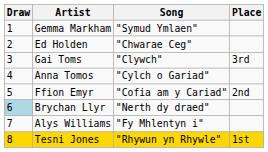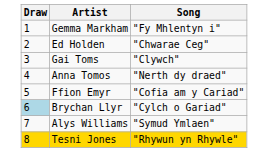- column: Place | 3rd | 2nd | 1st
Gemma Markham | Song: "Symud Ymlaen" -> "Fy Mhlentyn i"
Anna Tomos | Song: "Cylch o Gariad" -> "Nerth dy draed"
Brychan Llyr | Song: "Nerth dy draed" -> "Cylch o Gariad"
Alys Williams | Song: "Fy Mhlentyn i" -> "Symud Ymlaen"
